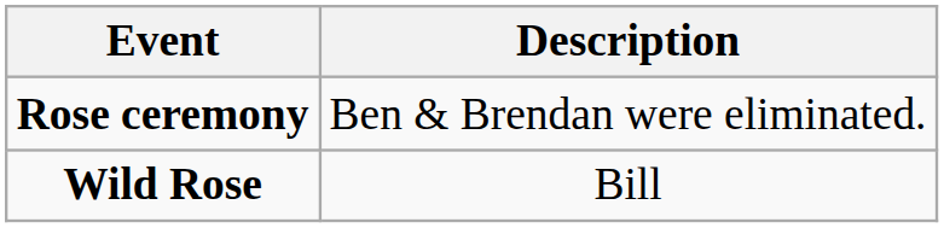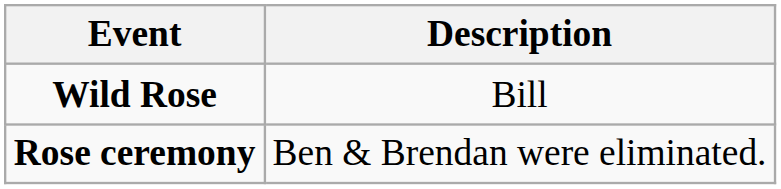rows swapped: Wild Rose <-> Rose ceremony
